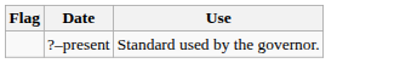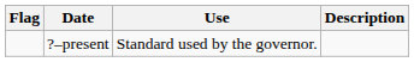+ column: Description
